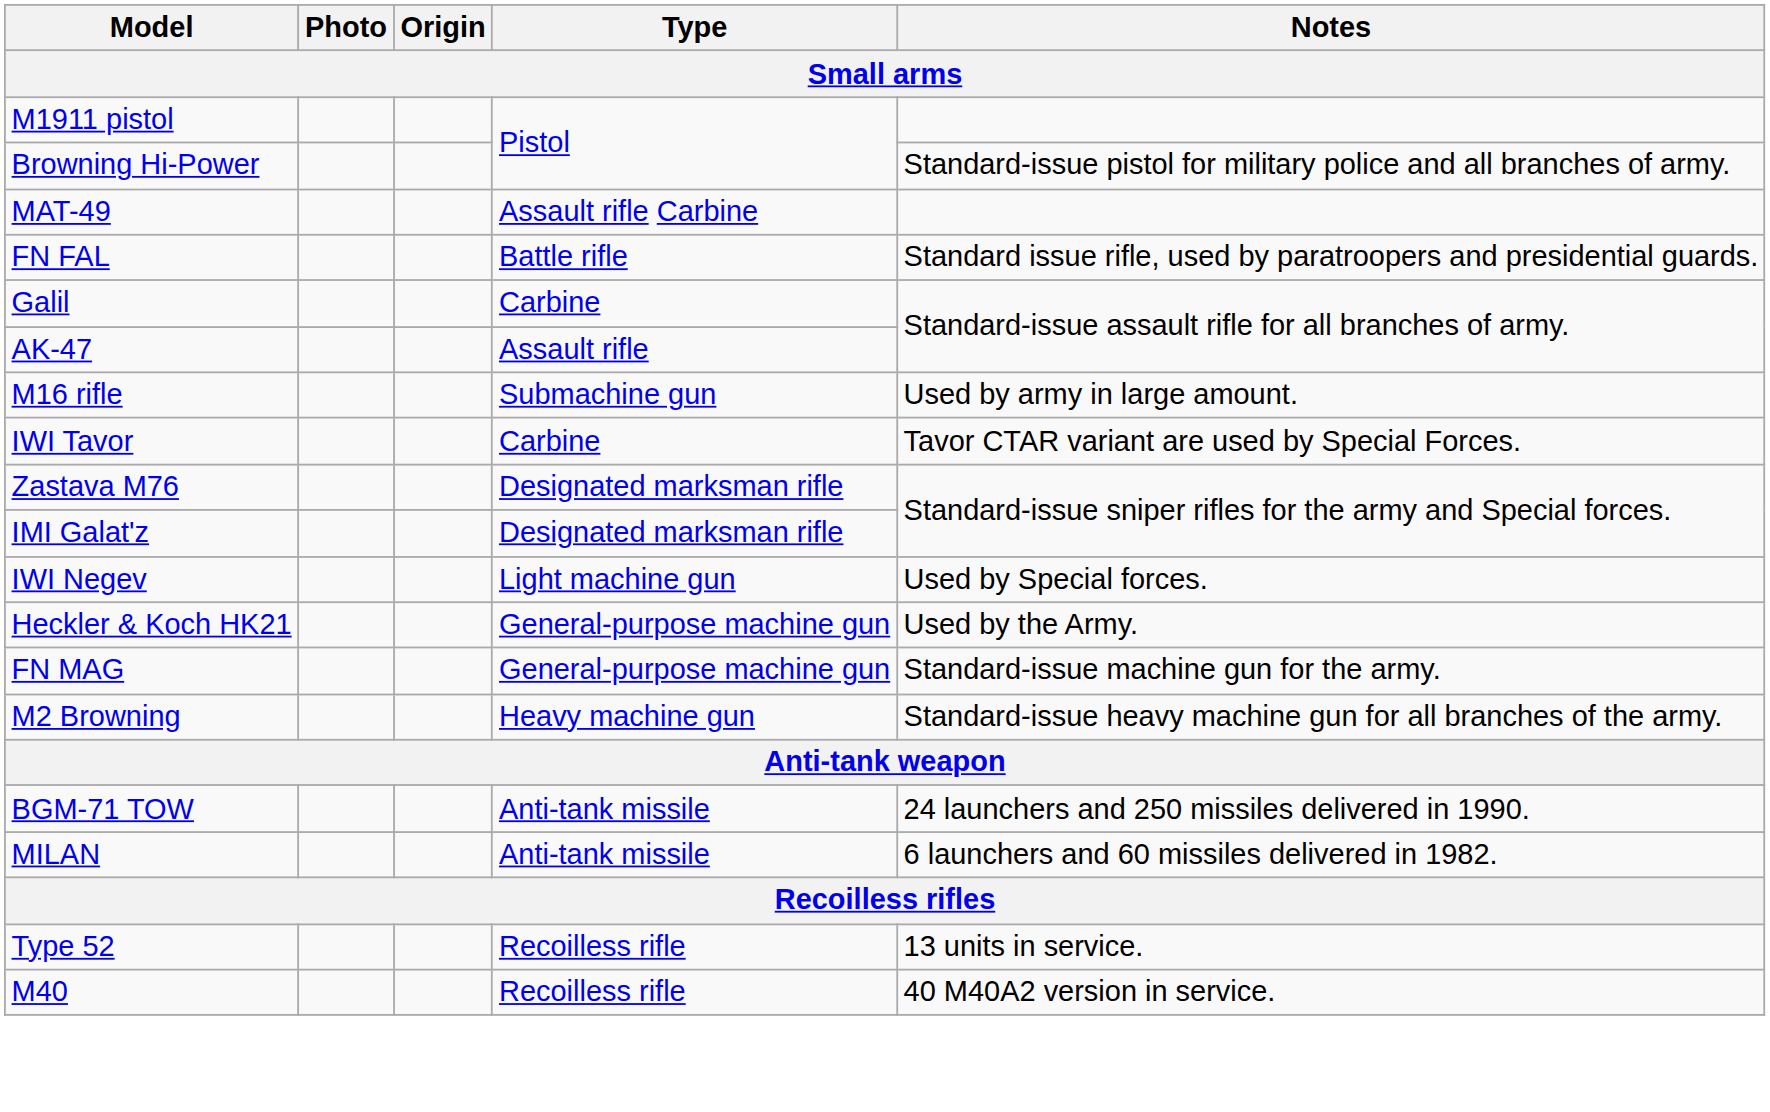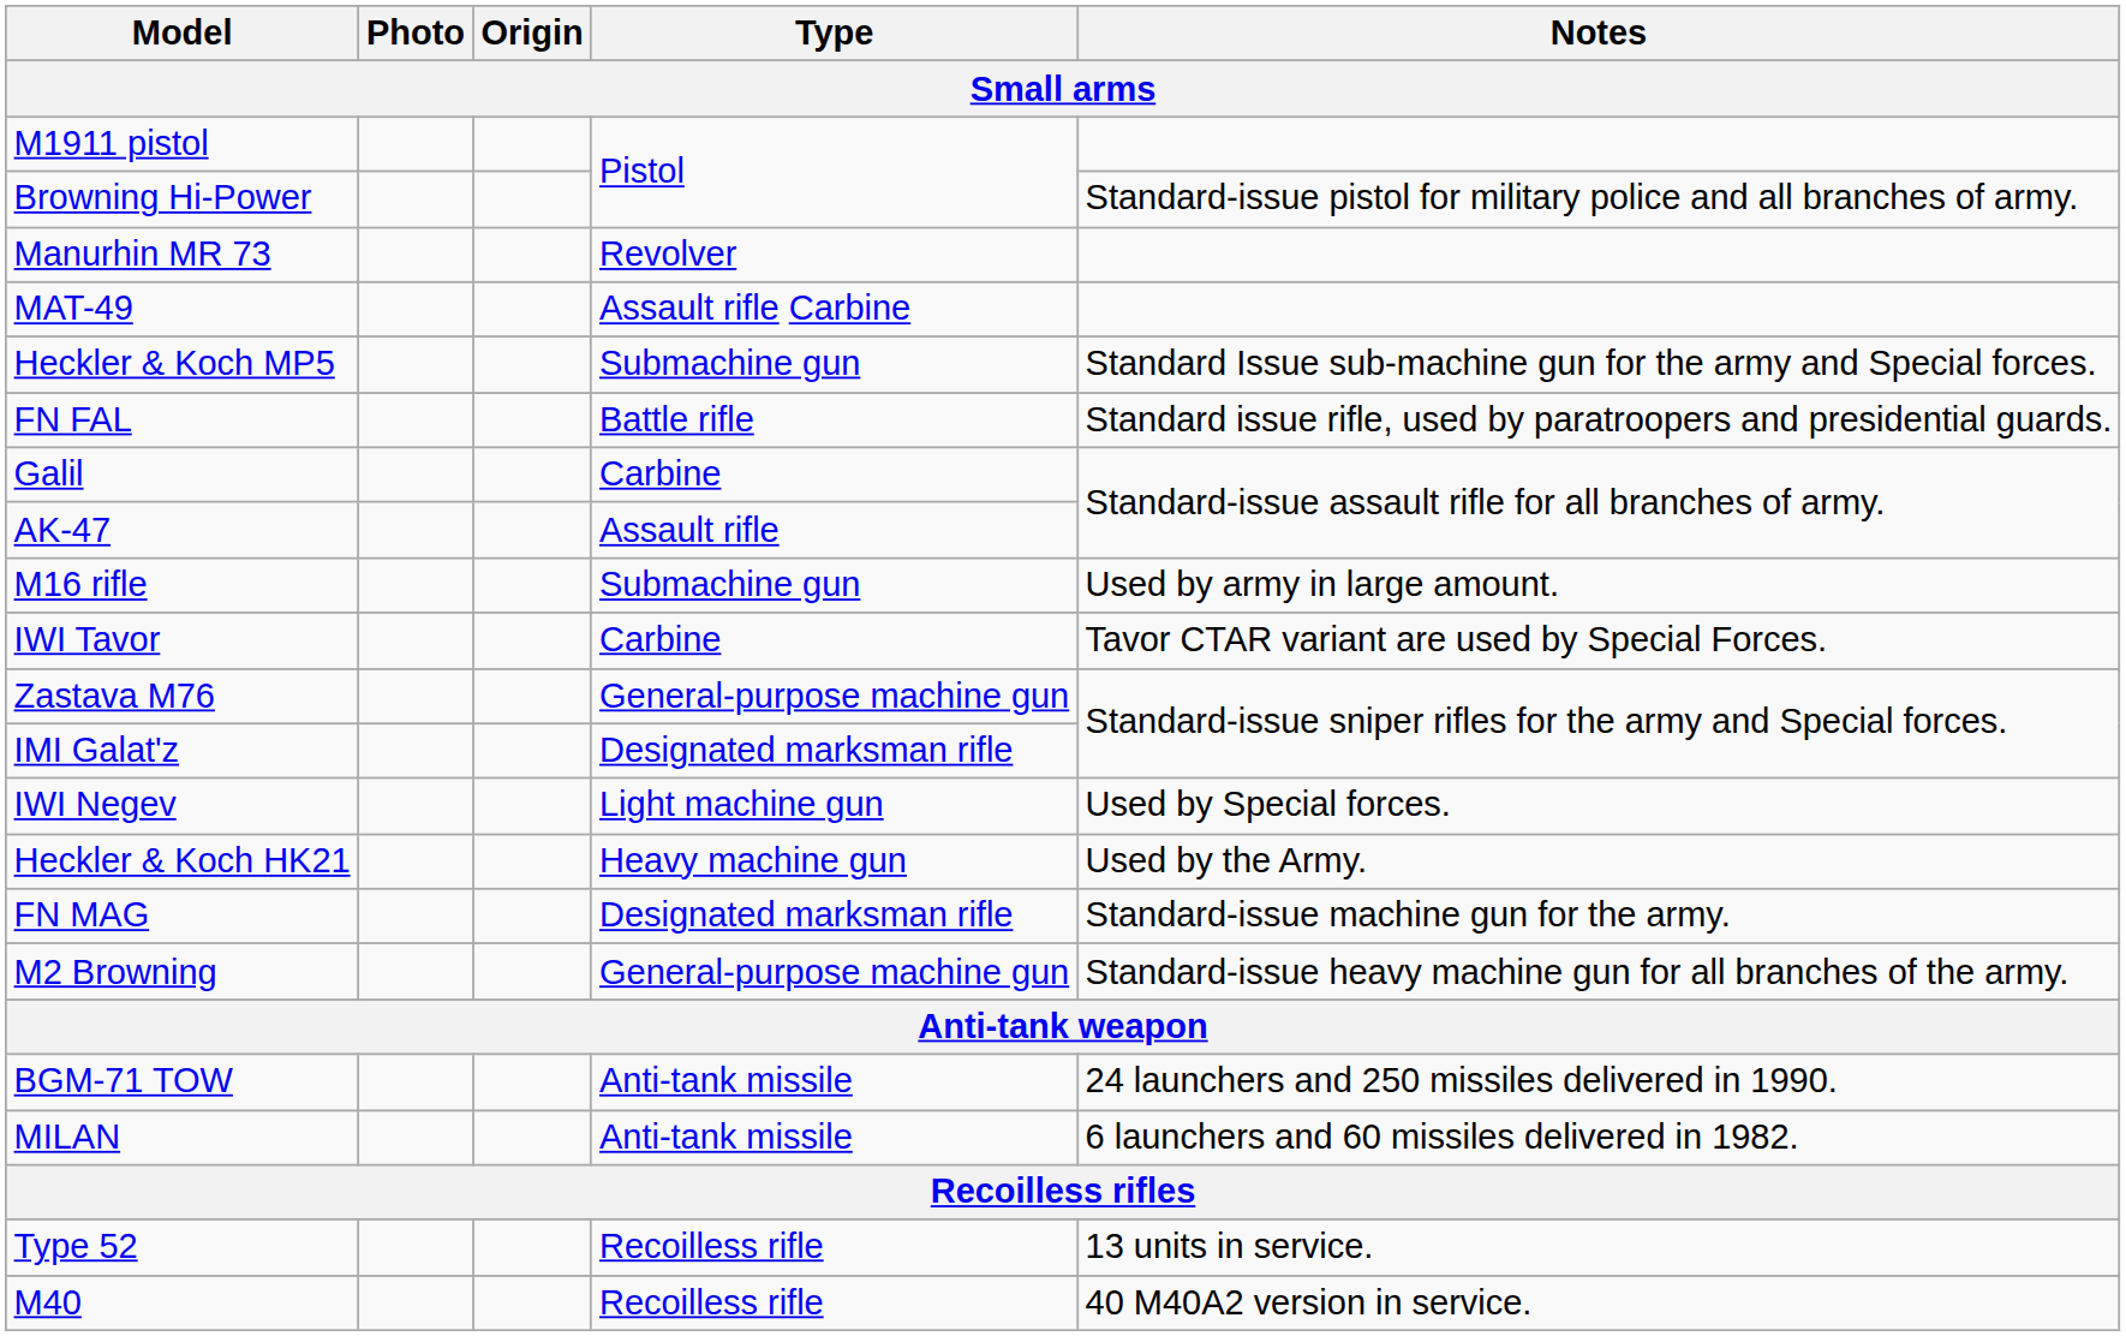+ row: Manurhin MR 73 | Revolver
+ row: Heckler & Koch MP5 | Submachine gun | Standard Issue sub-machine gun for the army and Special forces.
Zastava M76 | Type: Designated marksman rifle -> General-purpose machine gun
Heckler & Koch HK21 | Type: General-purpose machine gun -> Heavy machine gun
FN MAG | Type: General-purpose machine gun -> Designated marksman rifle
M2 Browning | Type: Heavy machine gun -> General-purpose machine gun
